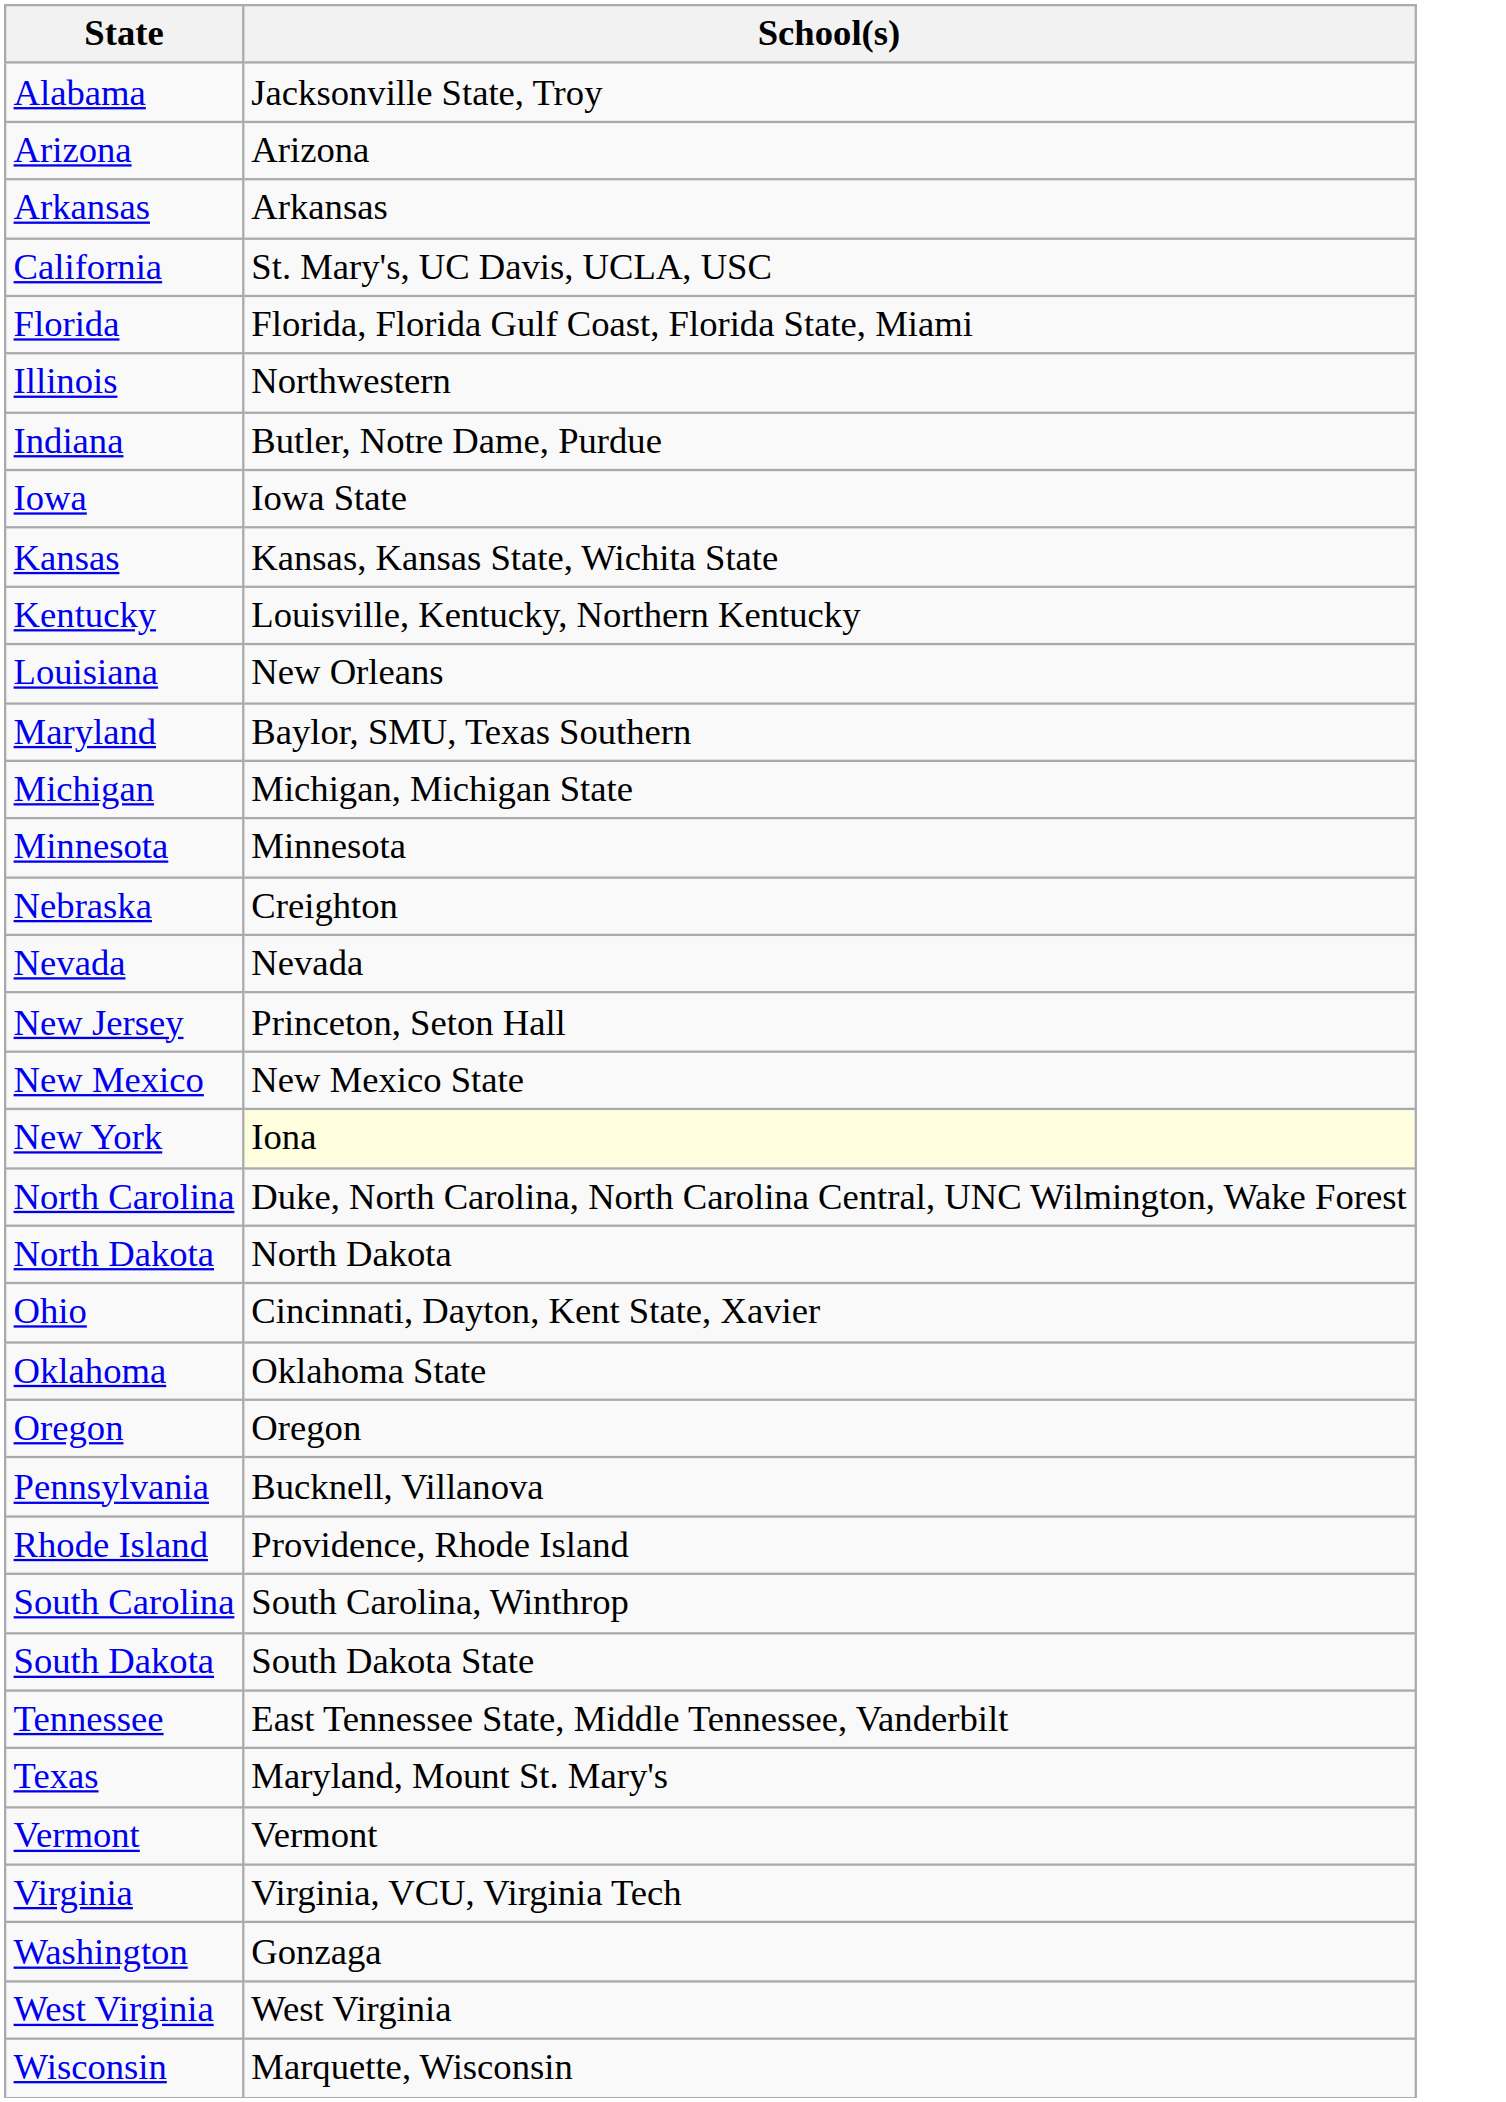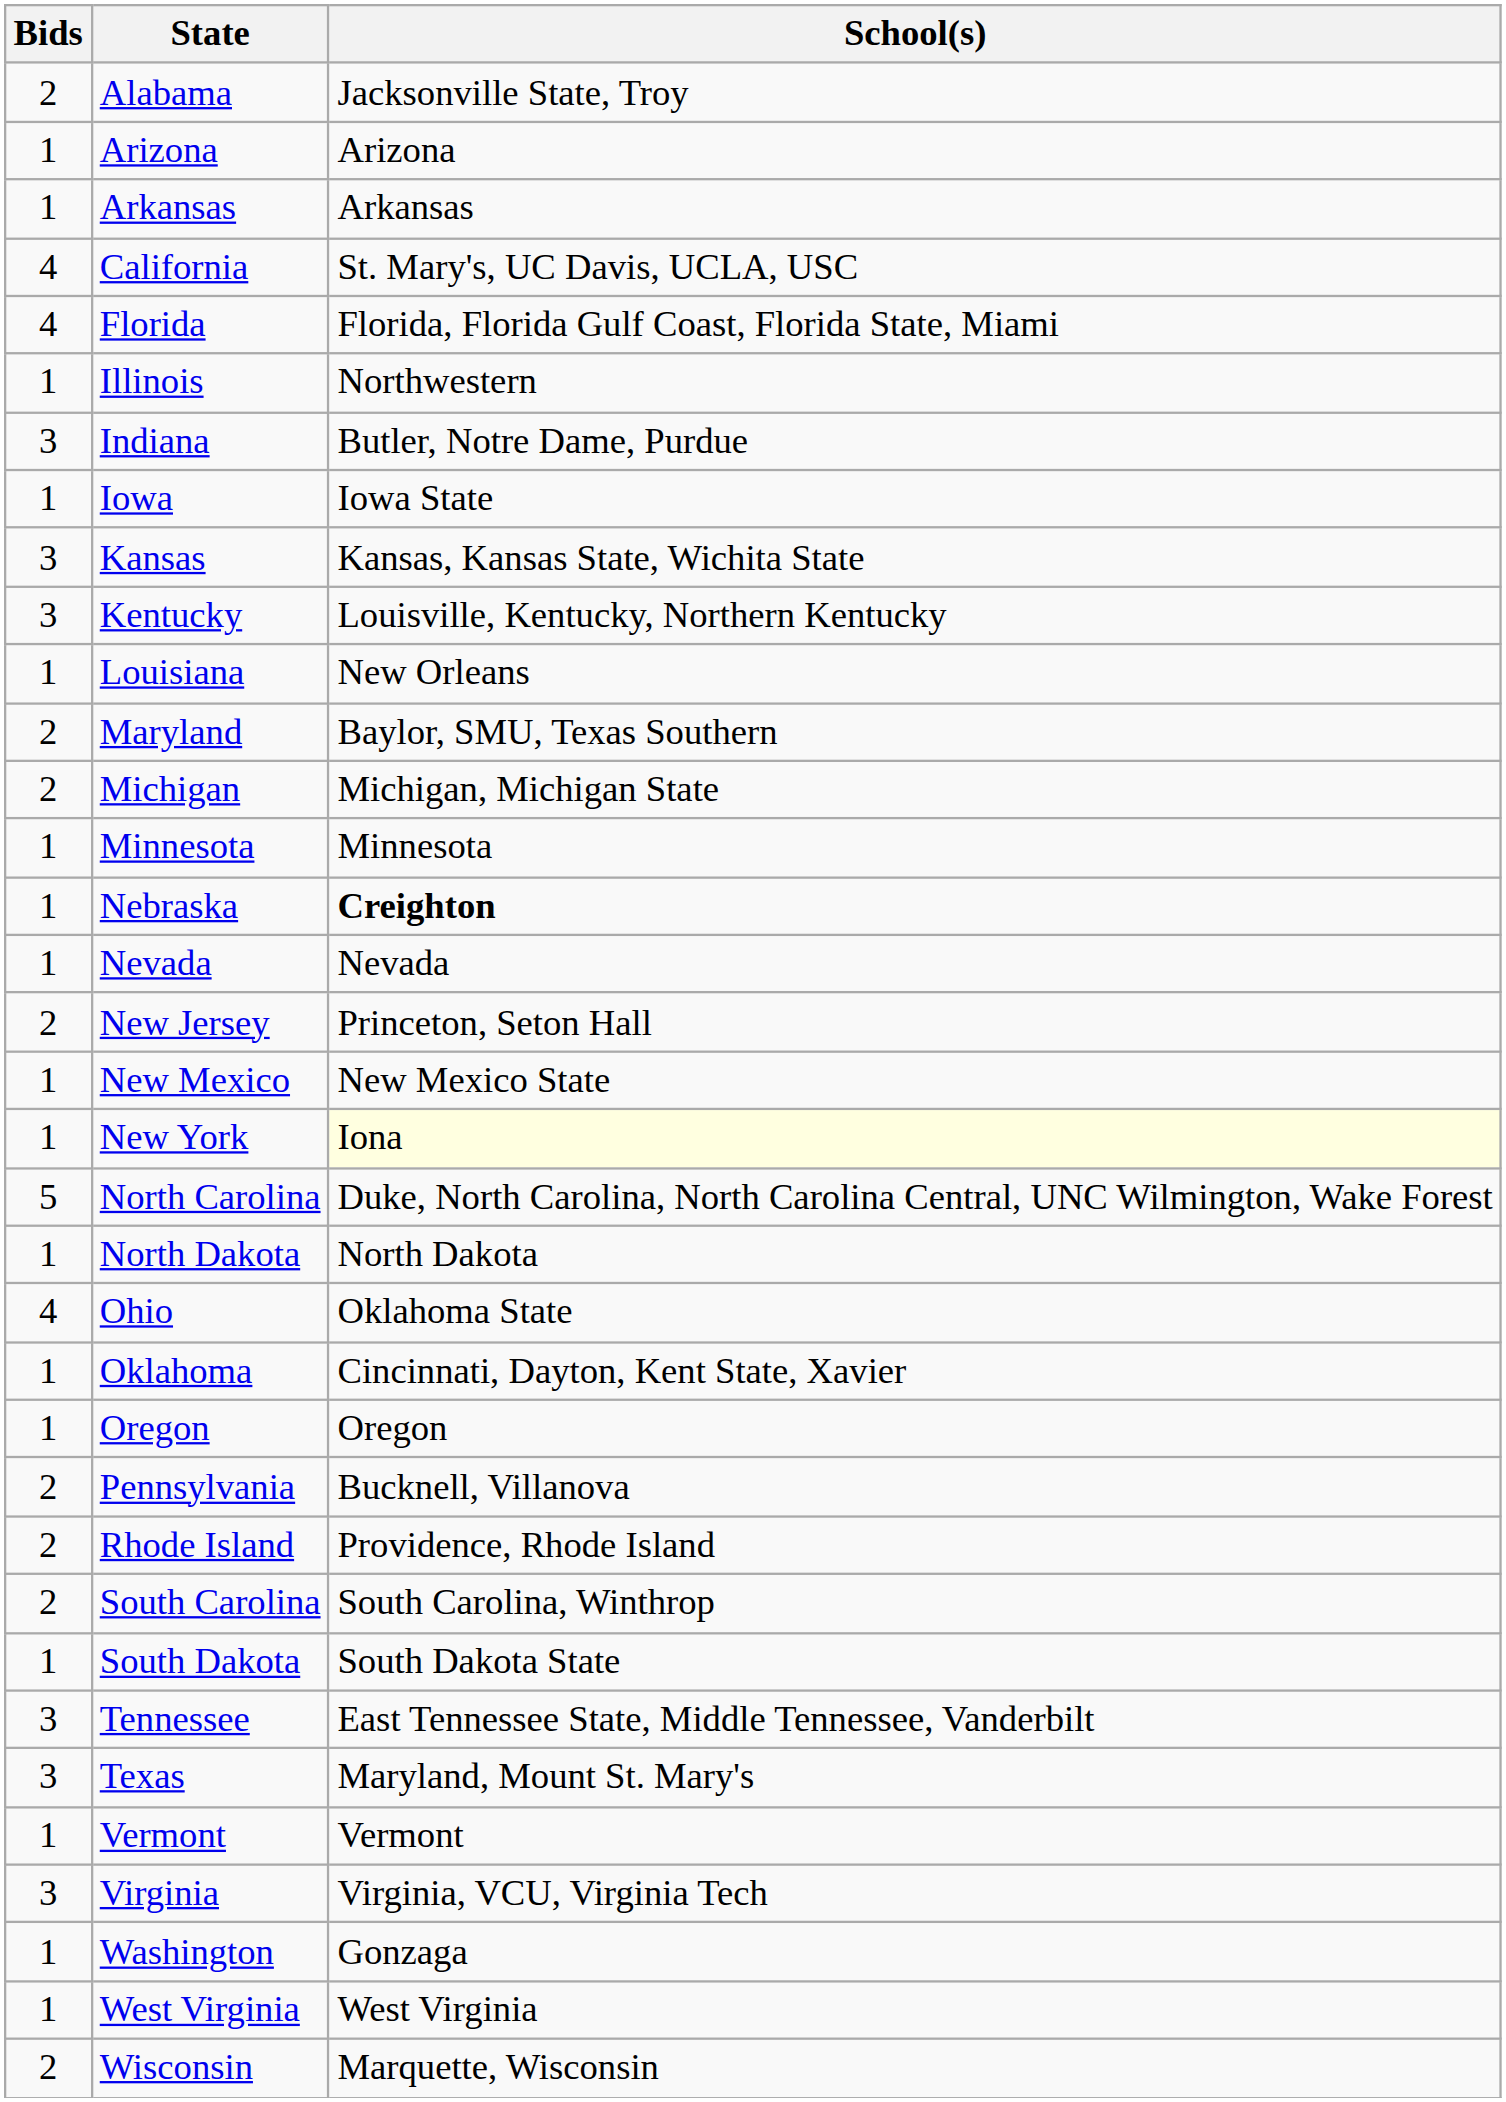+ column: Bids | 2 | 1 | 1 | 4 | 4 | 1 | 3 | 1 | 3 | 3 | 1 | 2 | 2 | 1 | 1 | 1 | 2 | 1 | 1 | 5 | 1 | 4 | 1 | 1 | 2 | 2 | 2 | 1 | 3 | 3 | 1 | 3 | 1 | 1 | 2
Nebraska | School(s): normal -> bold
Ohio | School(s): Cincinnati, Dayton, Kent State, Xavier -> Oklahoma State
Oklahoma | School(s): Oklahoma State -> Cincinnati, Dayton, Kent State, Xavier
